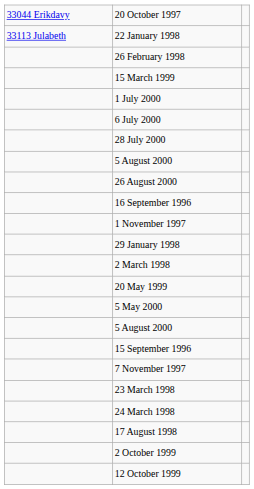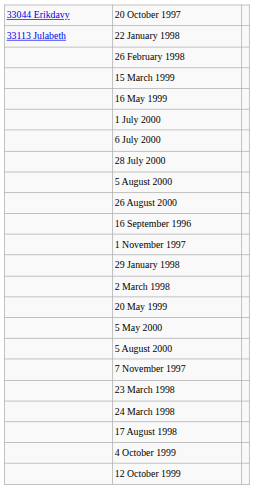+ row: 16 May 1999
- row: 15 September 1996
- row: 2 October 1999
+ row: 4 October 1999
